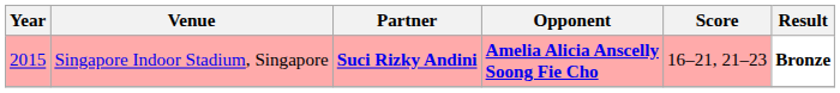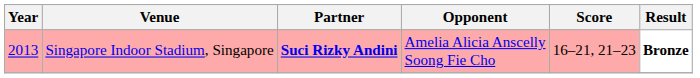Singapore Indoor Stadium, Singapore | Year: 2015 -> 2013
Singapore Indoor Stadium, Singapore | Opponent: bold -> normal
